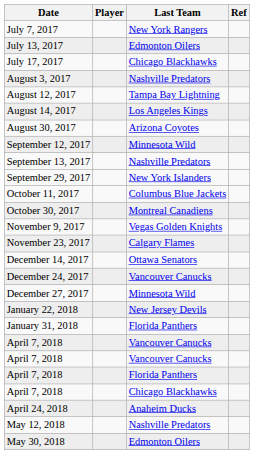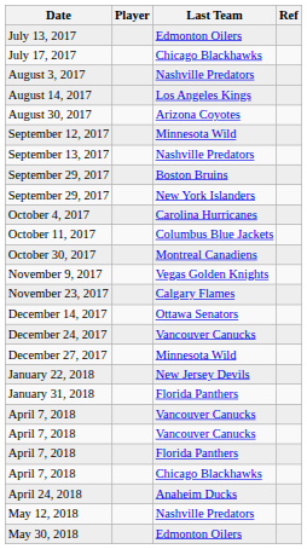- row: July 7, 2017 | New York Rangers
- row: August 12, 2017 | Tampa Bay Lightning
+ row: September 29, 2017 | Boston Bruins
+ row: October 4, 2017 | Carolina Hurricanes
